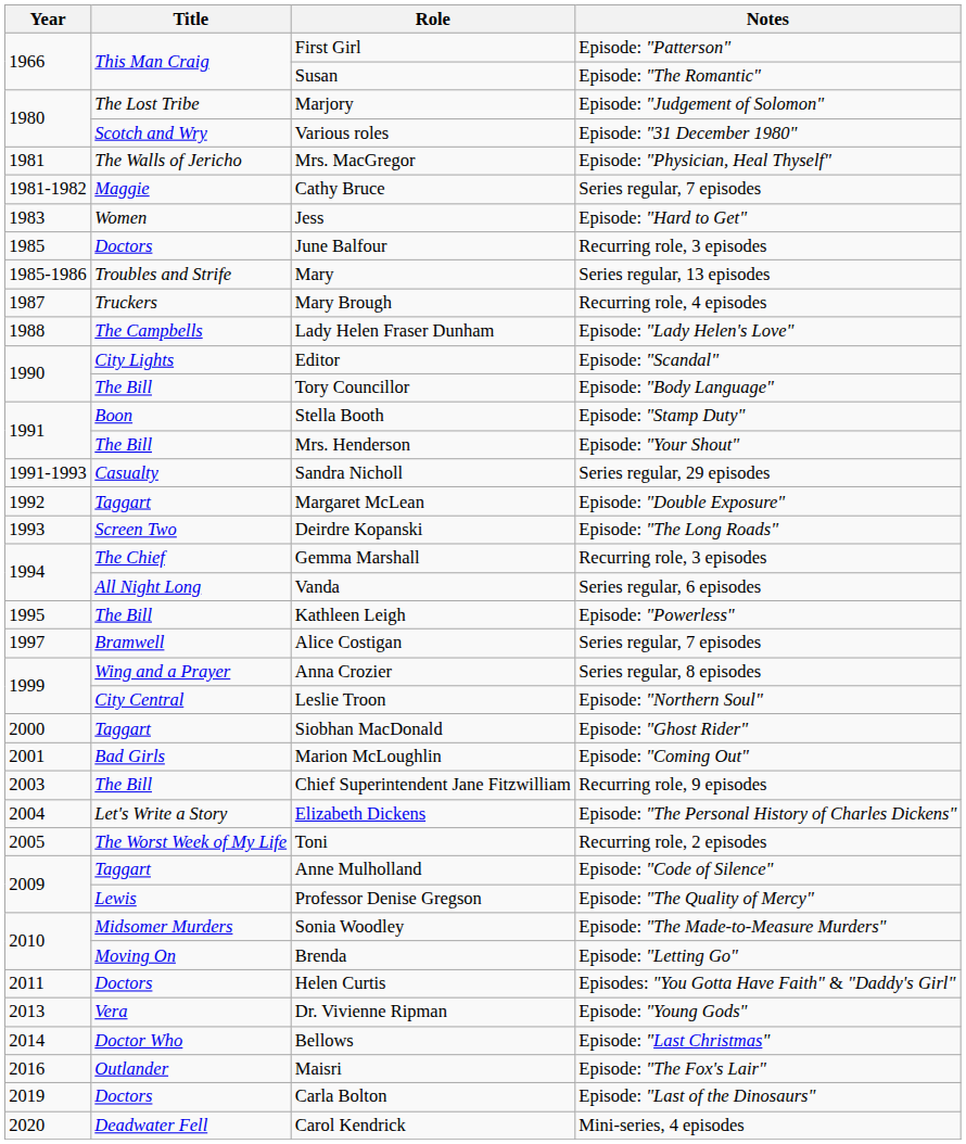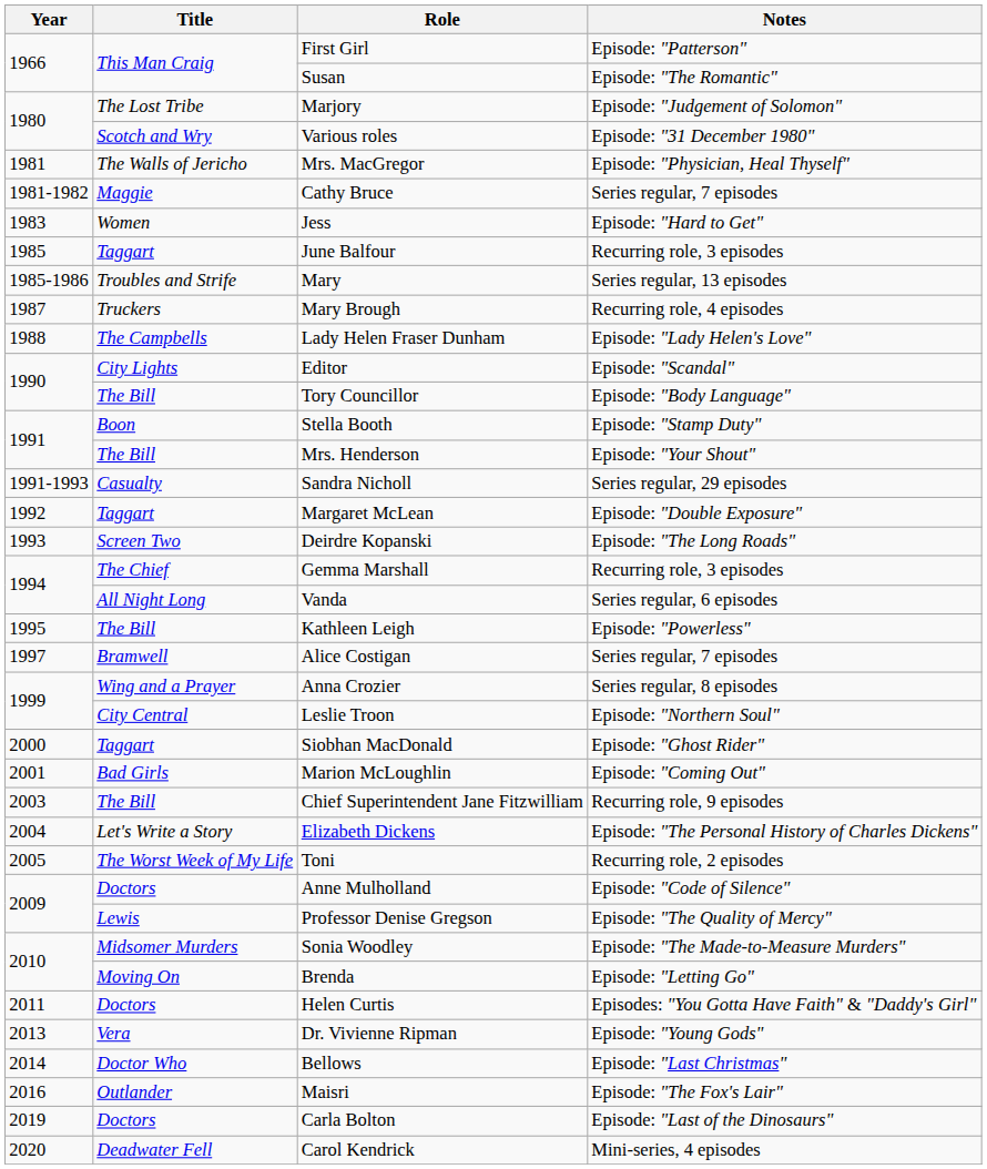June Balfour | Title: Doctors -> Taggart
Anne Mulholland | Title: Taggart -> Doctors
